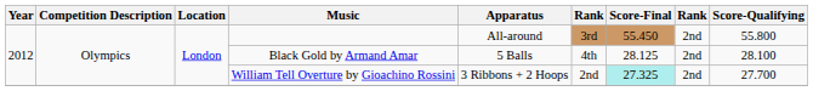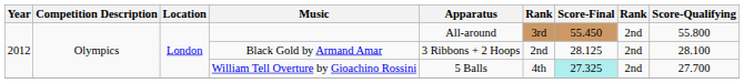Black Gold by Armand Amar | Apparatus: 5 Balls -> 3 Ribbons + 2 Hoops
Black Gold by Armand Amar | column 6: 4th -> 2nd
William Tell Overture by Gioachino Rossini | Apparatus: 3 Ribbons + 2 Hoops -> 5 Balls
William Tell Overture by Gioachino Rossini | column 6: 2nd -> 4th
